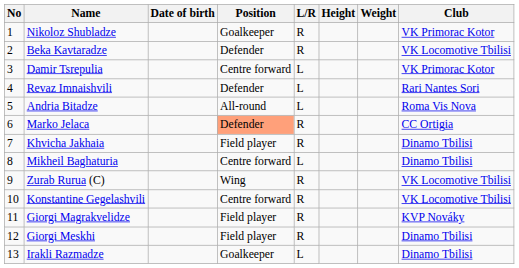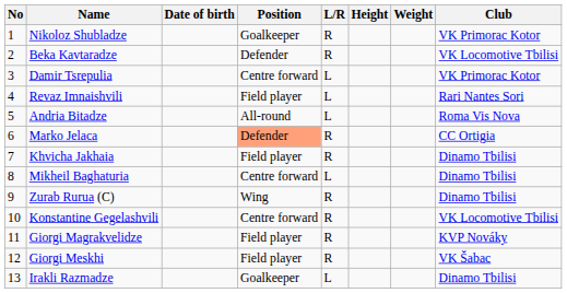Revaz Imnaishvili | Position: Defender -> Field player
Zurab Rurua (C) | Club: VK Locomotive Tbilisi -> Dinamo Tbilisi
Giorgi Meskhi | Club: Dinamo Tbilisi -> VK Šabac
